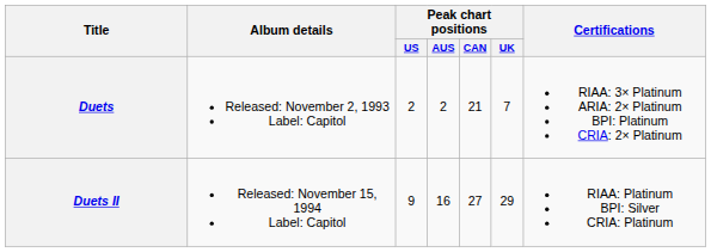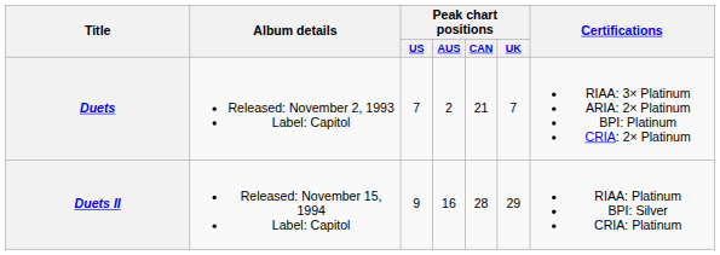Duets | Peak chart positions / US: 2 -> 7
Duets II | Peak chart positions / CAN: 27 -> 28
